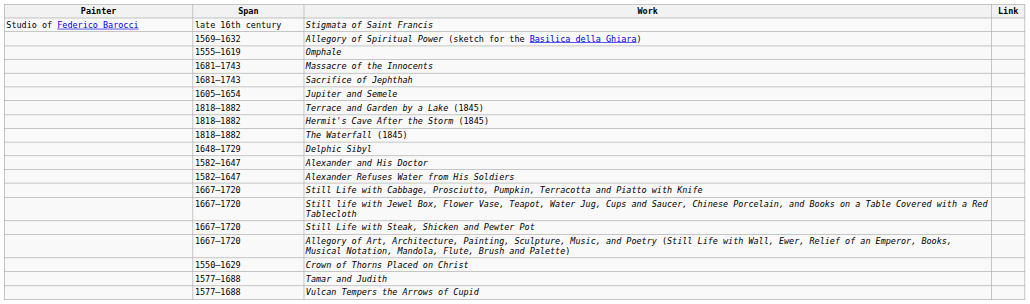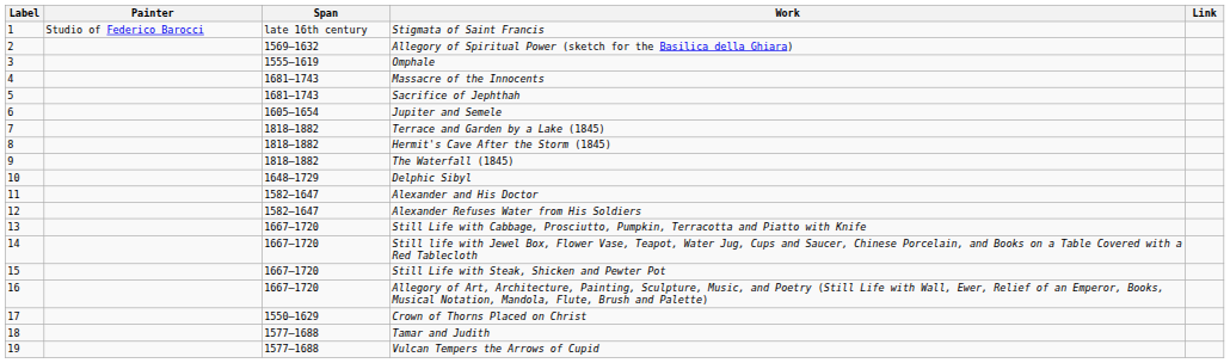+ column: Label | 1 | 2 | 3 | 4 | 5 | 6 | 7 | 8 | 9 | 10 | 11 | 12 | 13 | 14 | 15 | 16 | 17 | 18 | 19
